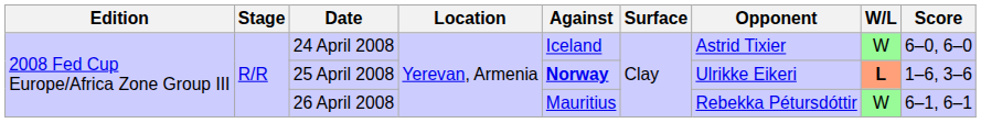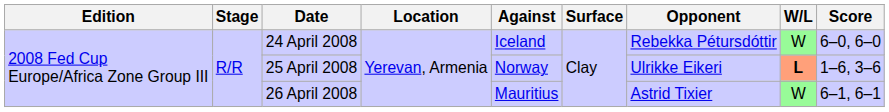24 April 2008 | Opponent: Astrid Tixier -> Rebekka Pétursdóttir
25 April 2008 | Against: bold -> normal
26 April 2008 | Opponent: Rebekka Pétursdóttir -> Astrid Tixier
